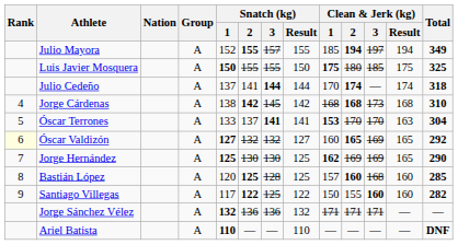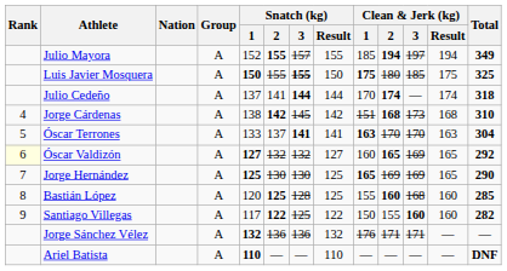Luis Javier Mosquera | Snatch (kg) / 3: normal -> bold
Jorge Cárdenas | Clean & Jerk (kg) / 1: 168 -> 151
Óscar Terrones | Clean & Jerk (kg) / 1: 153 -> 163
Jorge Hernández | Clean & Jerk (kg) / 1: 162 -> 165
Bastián López | Clean & Jerk (kg) / 1: 157 -> 155
Jorge Sánchez Vélez | Clean & Jerk (kg) / 1: 171 -> 176
